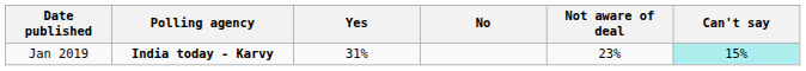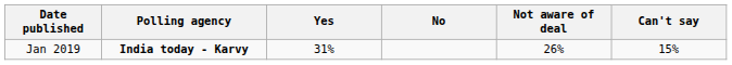Jan 2019 | Not aware of deal: 23% -> 26%
Jan 2019 | Can't say: paleturquoise background -> no background
